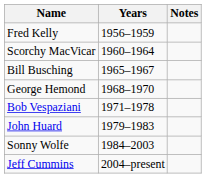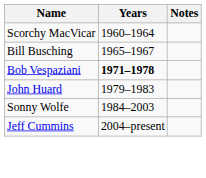- row: Fred Kelly | 1956–1959
- row: George Hemond | 1968–1970
Bob Vespaziani | Years: normal -> bold
